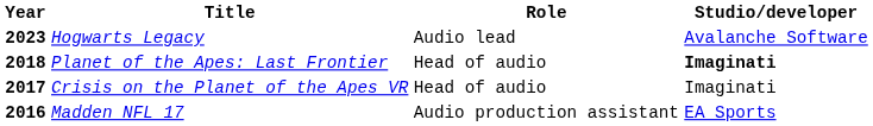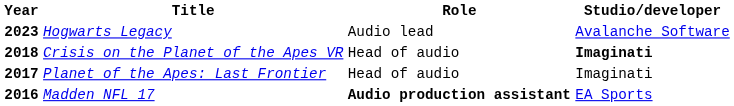2018 | Title: Planet of the Apes: Last Frontier -> Crisis on the Planet of the Apes VR
2017 | Title: Crisis on the Planet of the Apes VR -> Planet of the Apes: Last Frontier
2016 | Role: normal -> bold
